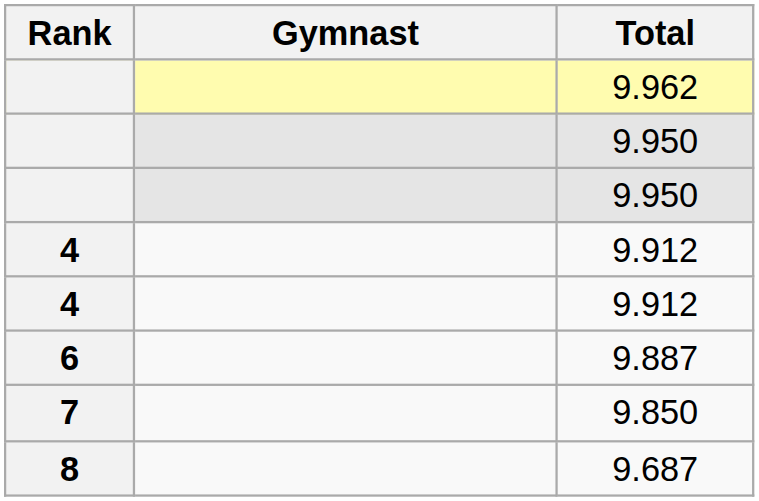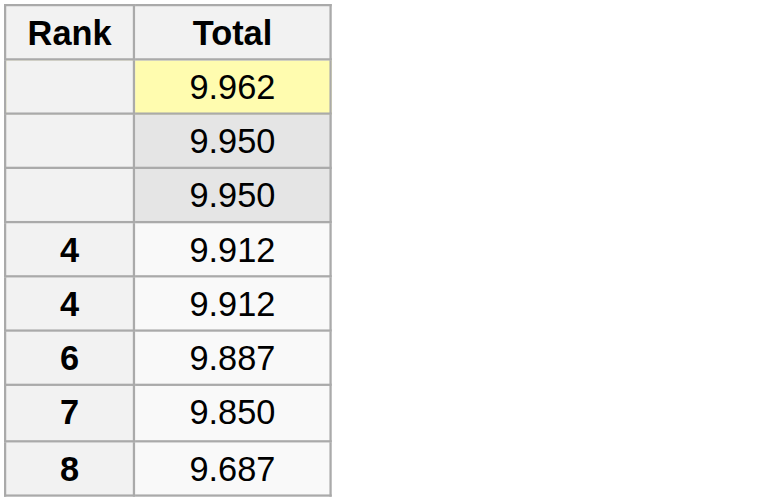- column: Gymnast
